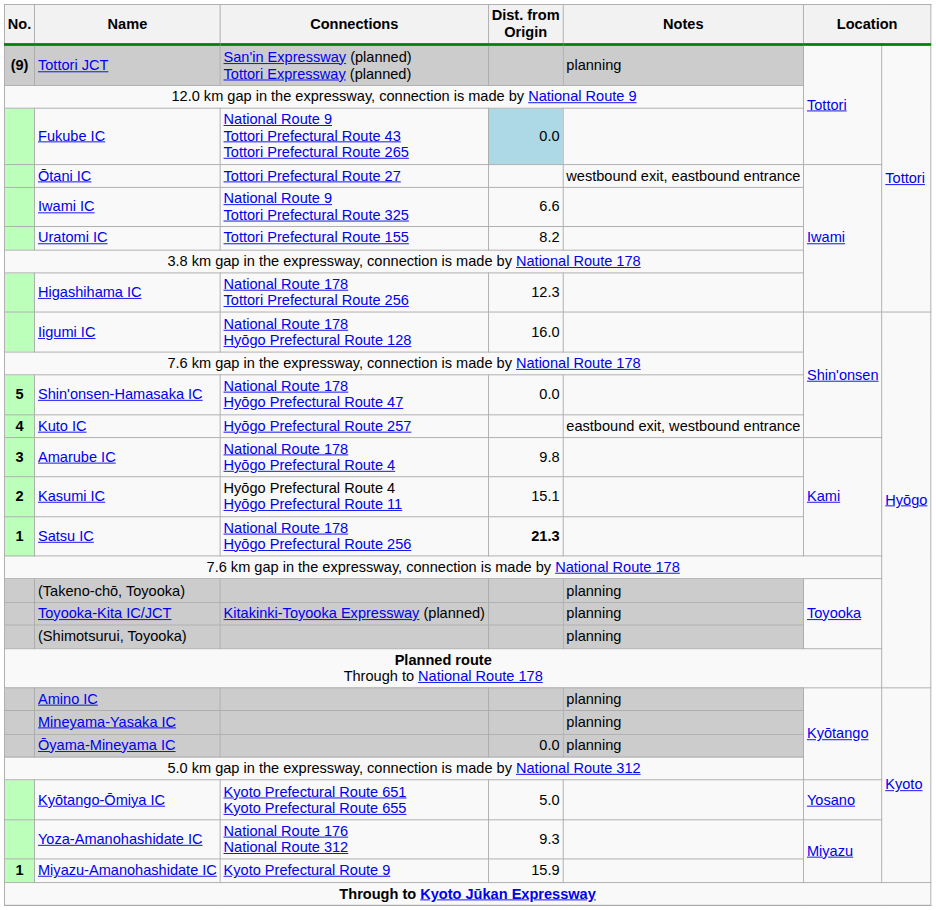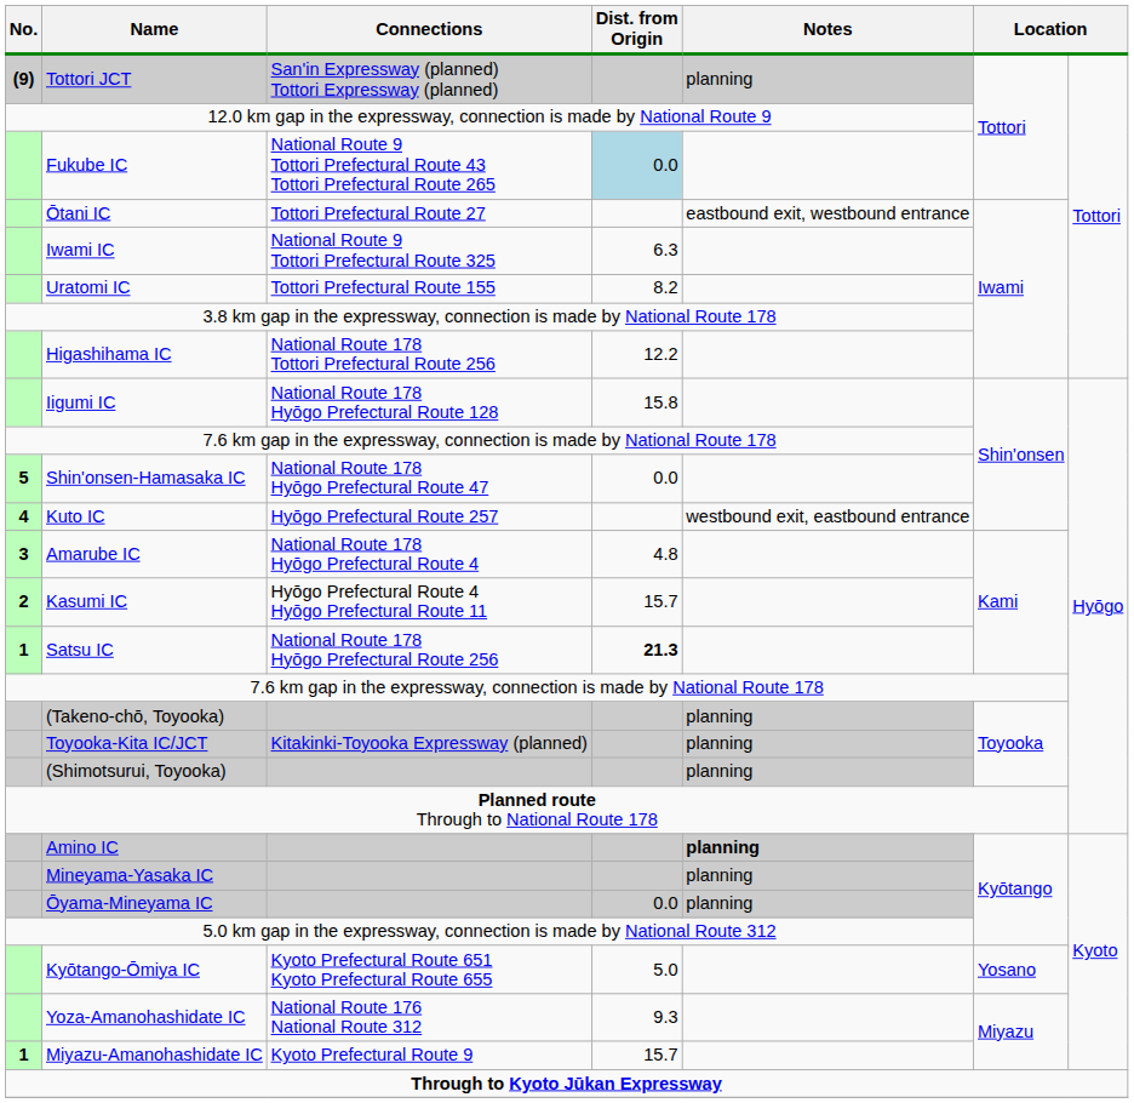Ōtani IC | Notes: westbound exit, eastbound entrance -> eastbound exit, westbound entrance
Iwami IC | Dist. from Origin: 6.6 -> 6.3
Higashihama IC | Dist. from Origin: 12.3 -> 12.2
Iigumi IC | Dist. from Origin: 16.0 -> 15.8
Kuto IC | Notes: eastbound exit, westbound entrance -> westbound exit, eastbound entrance
Amarube IC | Dist. from Origin: 9.8 -> 4.8
Kasumi IC | Dist. from Origin: 15.1 -> 15.7
Amino IC | Notes: normal -> bold
Miyazu-Amanohashidate IC | Dist. from Origin: 15.9 -> 15.7
